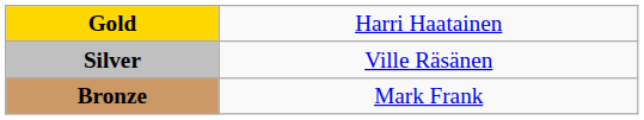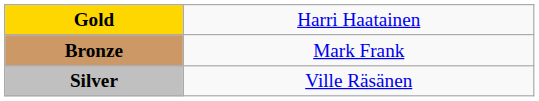rows swapped: Silver <-> Bronze
